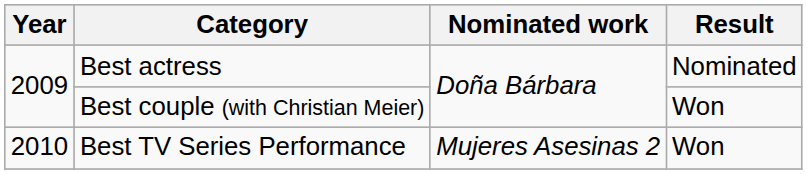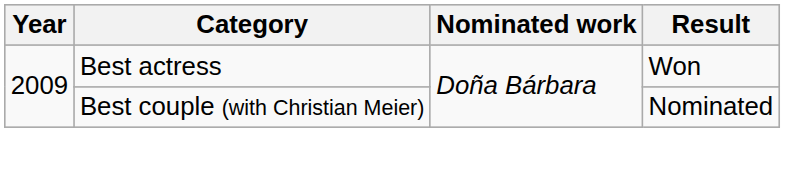Best actress | Result: Nominated -> Won
Best couple (with Christian Meier) | Result: Won -> Nominated
- row: 2010 | Best TV Series Performance | Mujeres Asesinas 2 | Won
